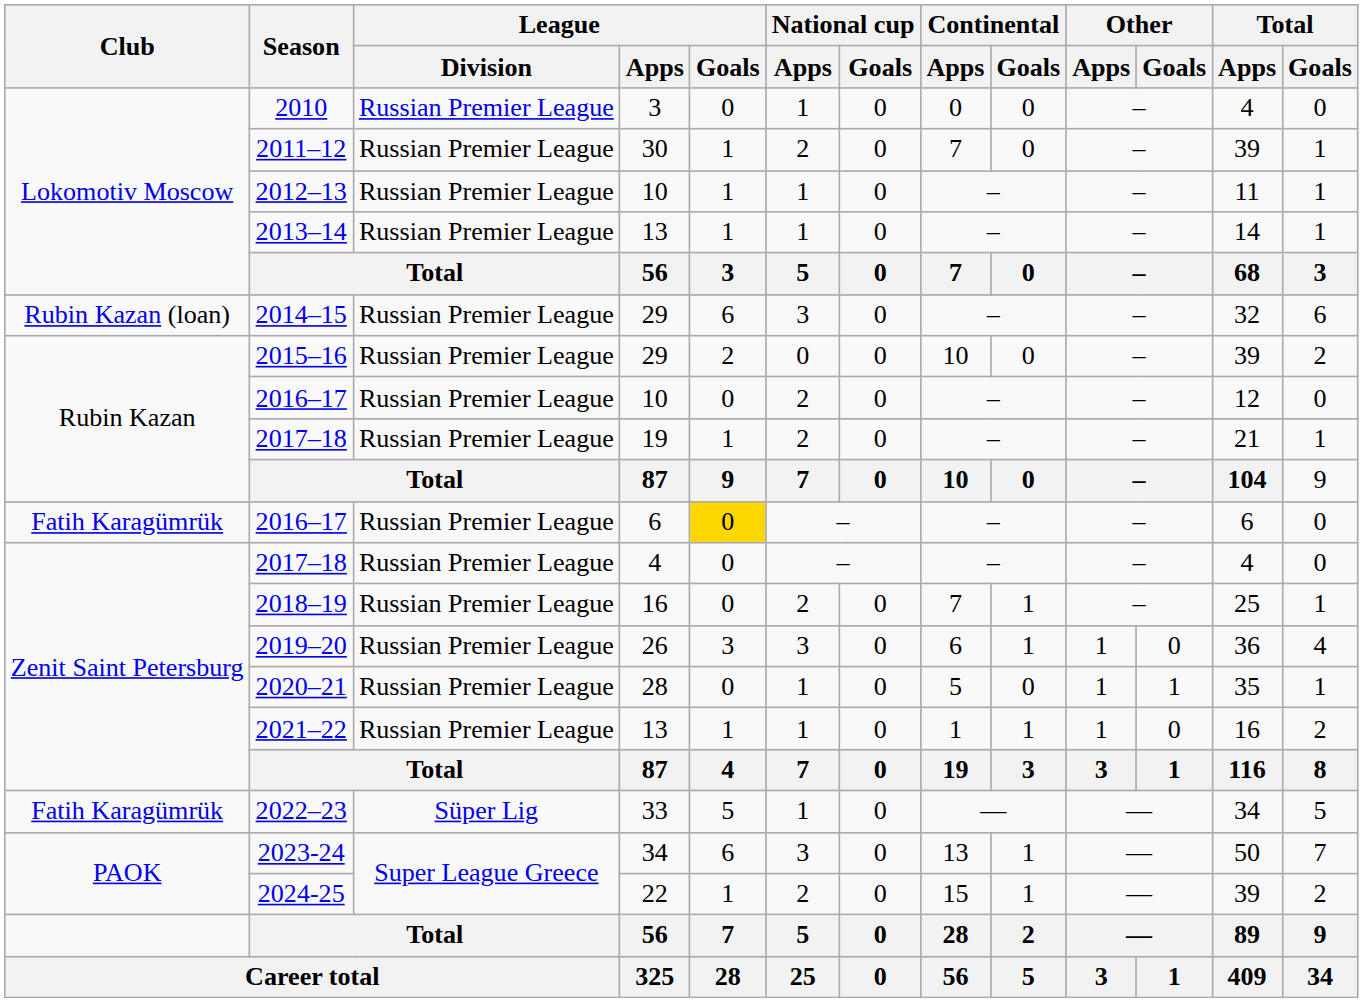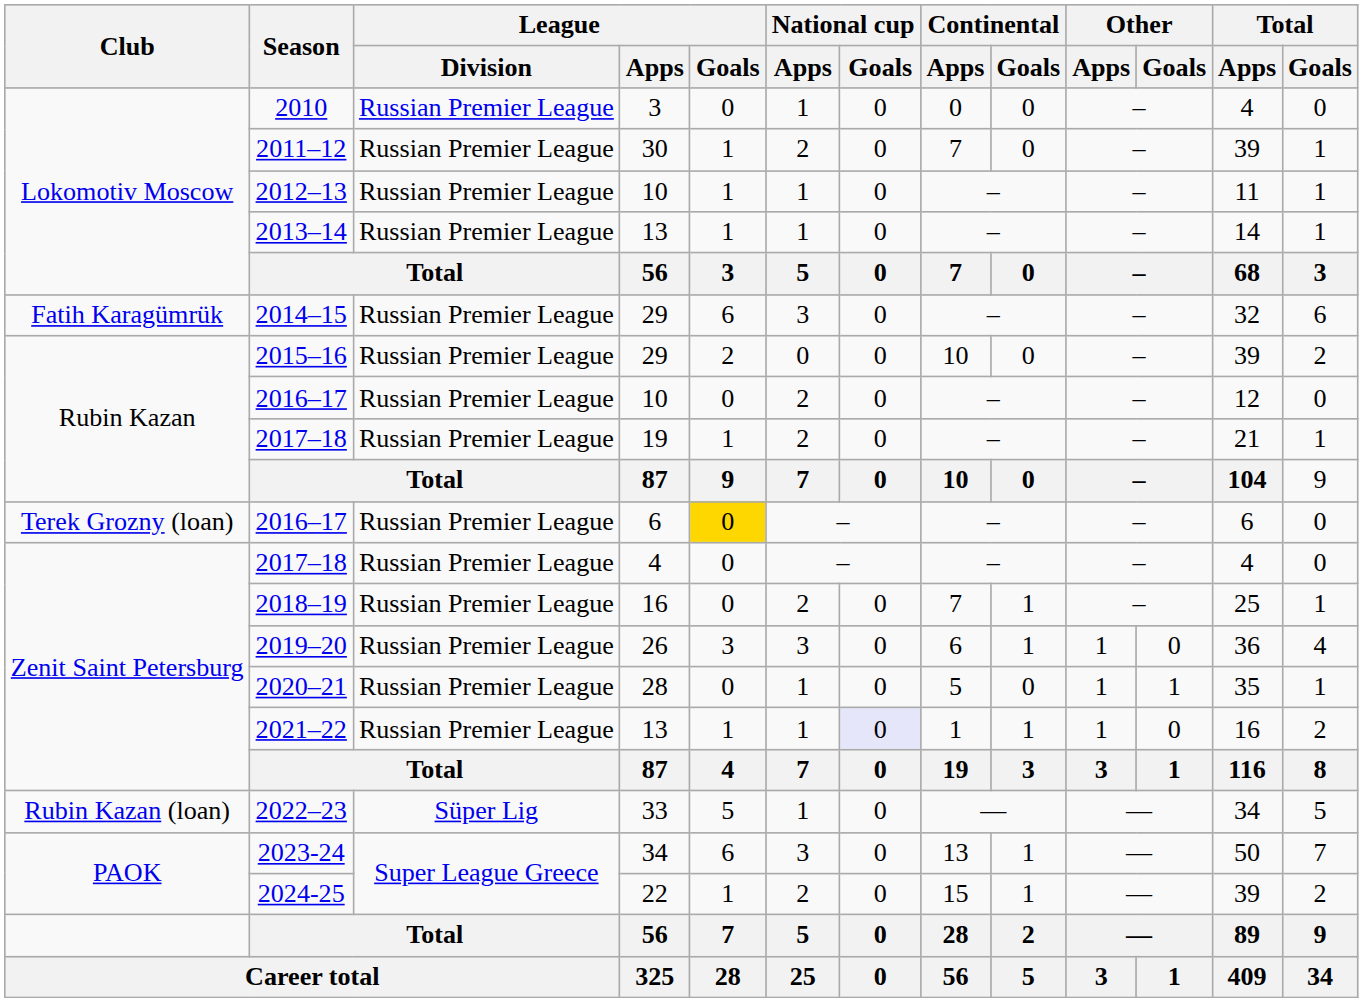2014–15 | Club: Rubin Kazan (loan) -> Fatih Karagümrük
2016–17 / 6 | Club: Fatih Karagümrük -> Terek Grozny (loan)
2021–22 | National cup / Goals: no background -> lavender background
2022–23 | Club: Fatih Karagümrük -> Rubin Kazan (loan)
